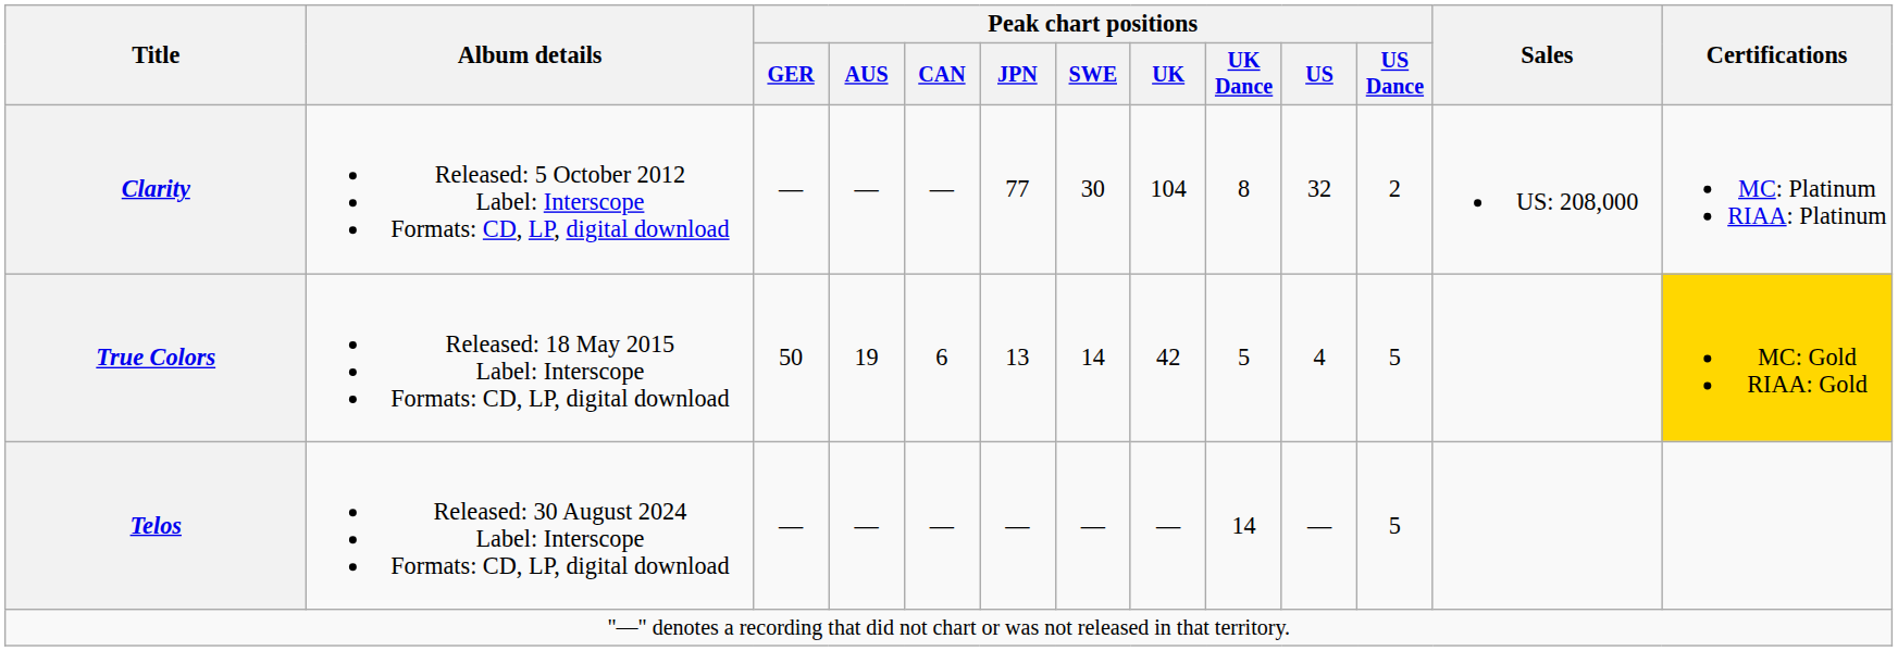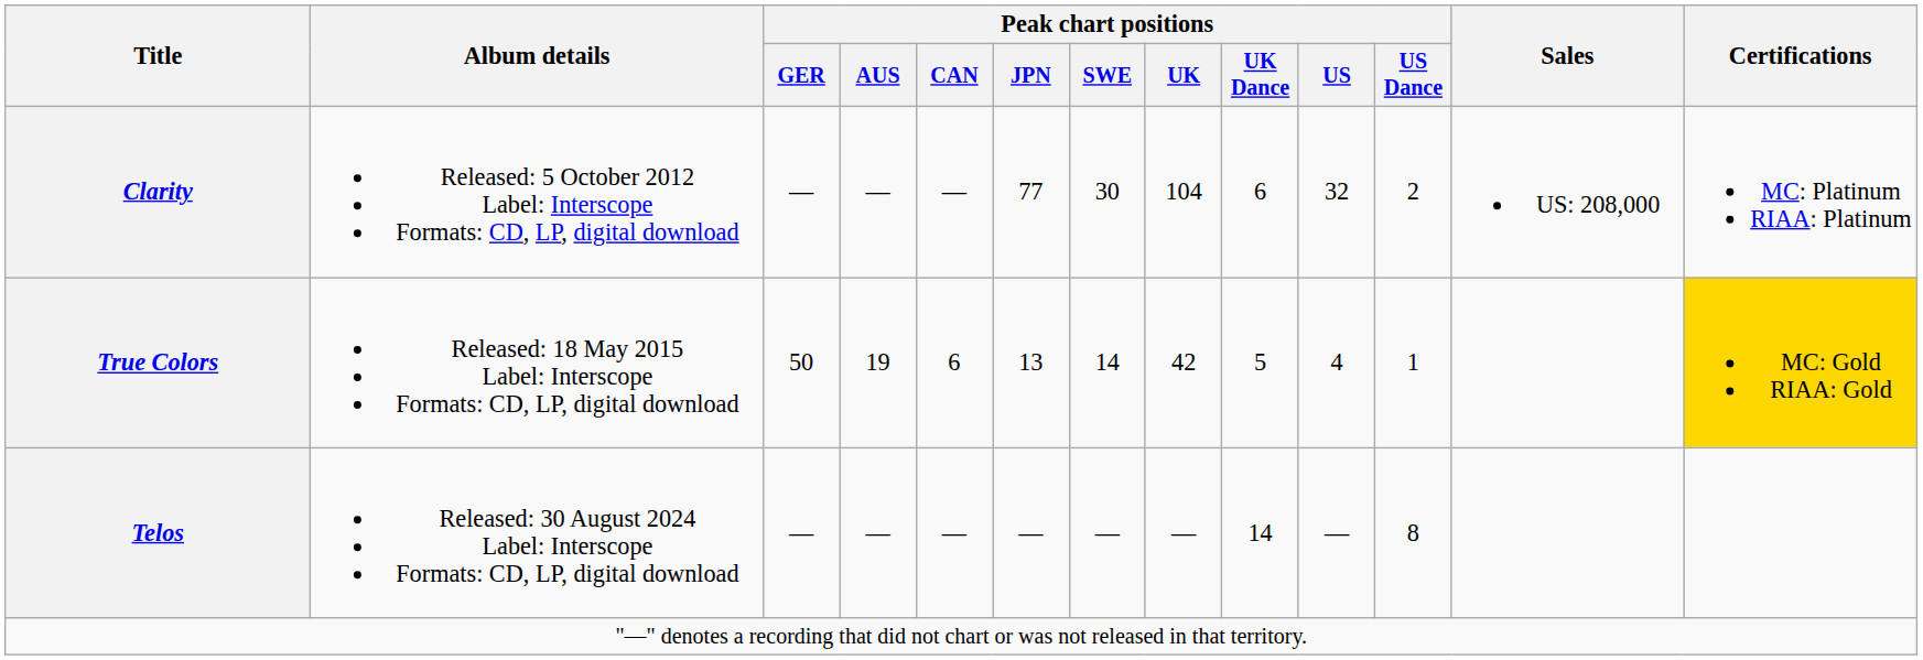Clarity | Peak chart positions / UK Dance: 8 -> 6
True Colors | Peak chart positions / US Dance: 5 -> 1
Telos | Peak chart positions / US Dance: 5 -> 8
